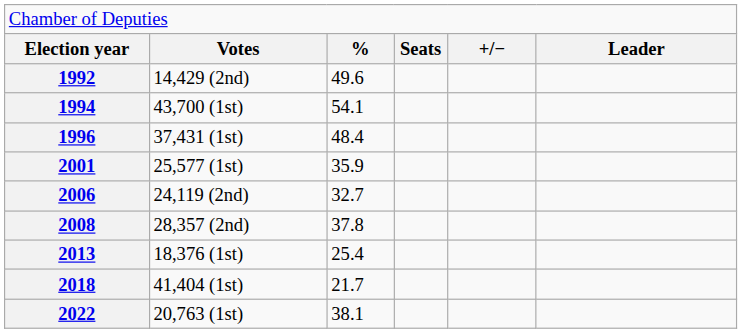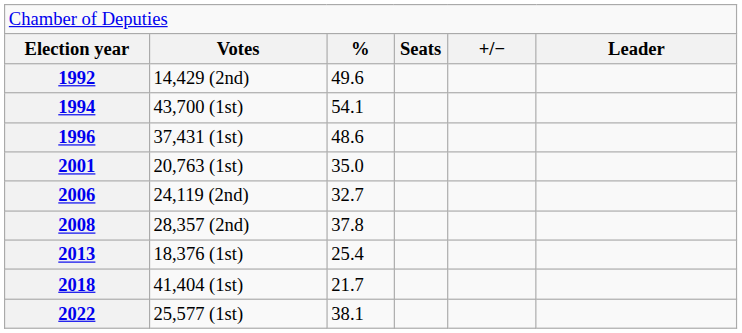1996 | column 3: 48.4 -> 48.6
2001 | column 2: 25,577 (1st) -> 20,763 (1st)
2001 | column 3: 35.9 -> 35.0
2022 | column 2: 20,763 (1st) -> 25,577 (1st)
